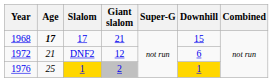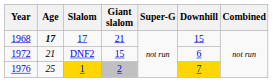1972 | Giant slalom: 12 -> 15
1976 | Downhill: 1 -> 7
